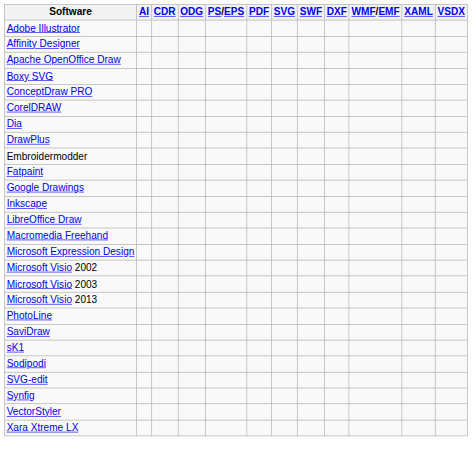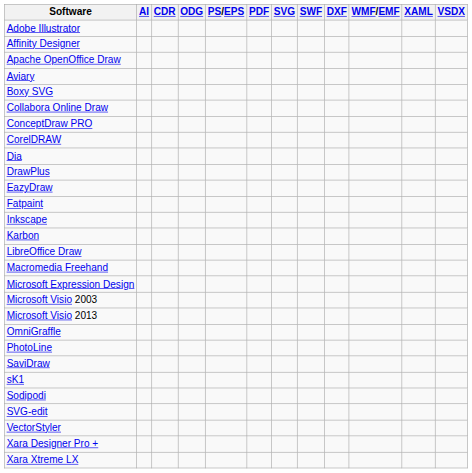+ row: Aviary
+ row: Collabora Online Draw
- row: Embroidermodder
+ row: EazyDraw
- row: Google Drawings
+ row: Karbon
- row: Microsoft Visio 2002
+ row: OmniGraffle
- row: Synfig
+ row: Xara Designer Pro +
